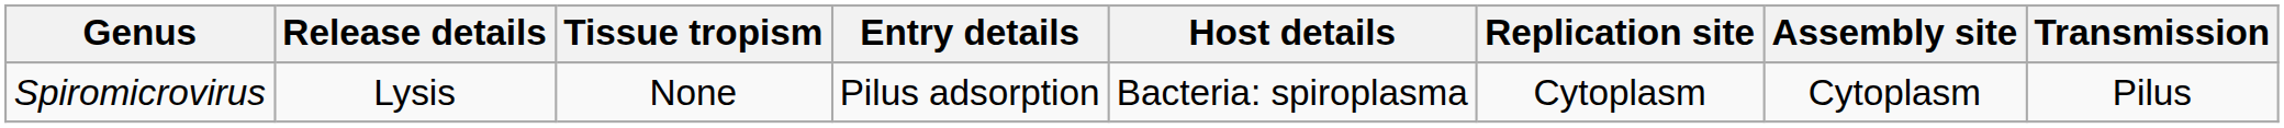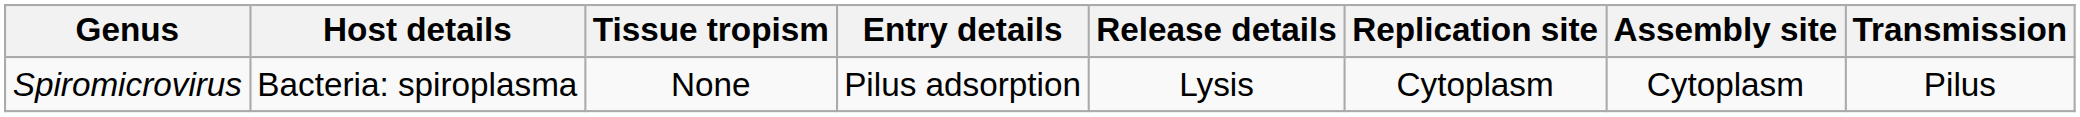columns swapped: Host details <-> Release details
